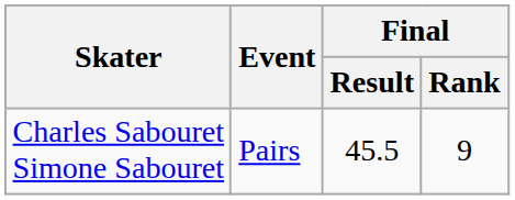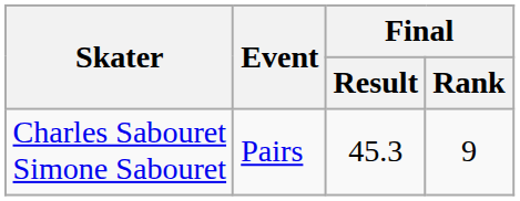Charles Sabouret Simone Sabouret | Final / Result: 45.5 -> 45.3
